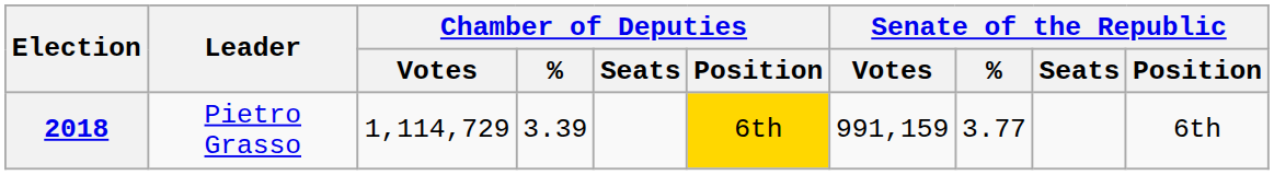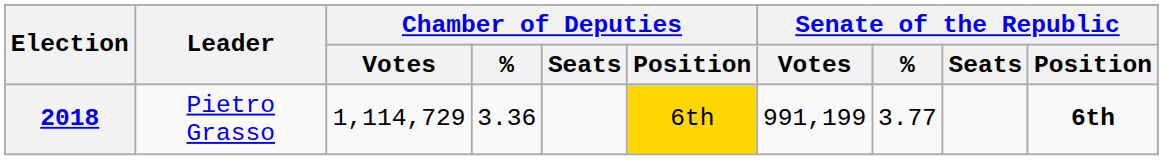2018 | Chamber of Deputies / %: 3.39 -> 3.36
2018 | Senate of the Republic / Votes: 991,159 -> 991,199
2018 | Senate of the Republic / Position: normal -> bold
